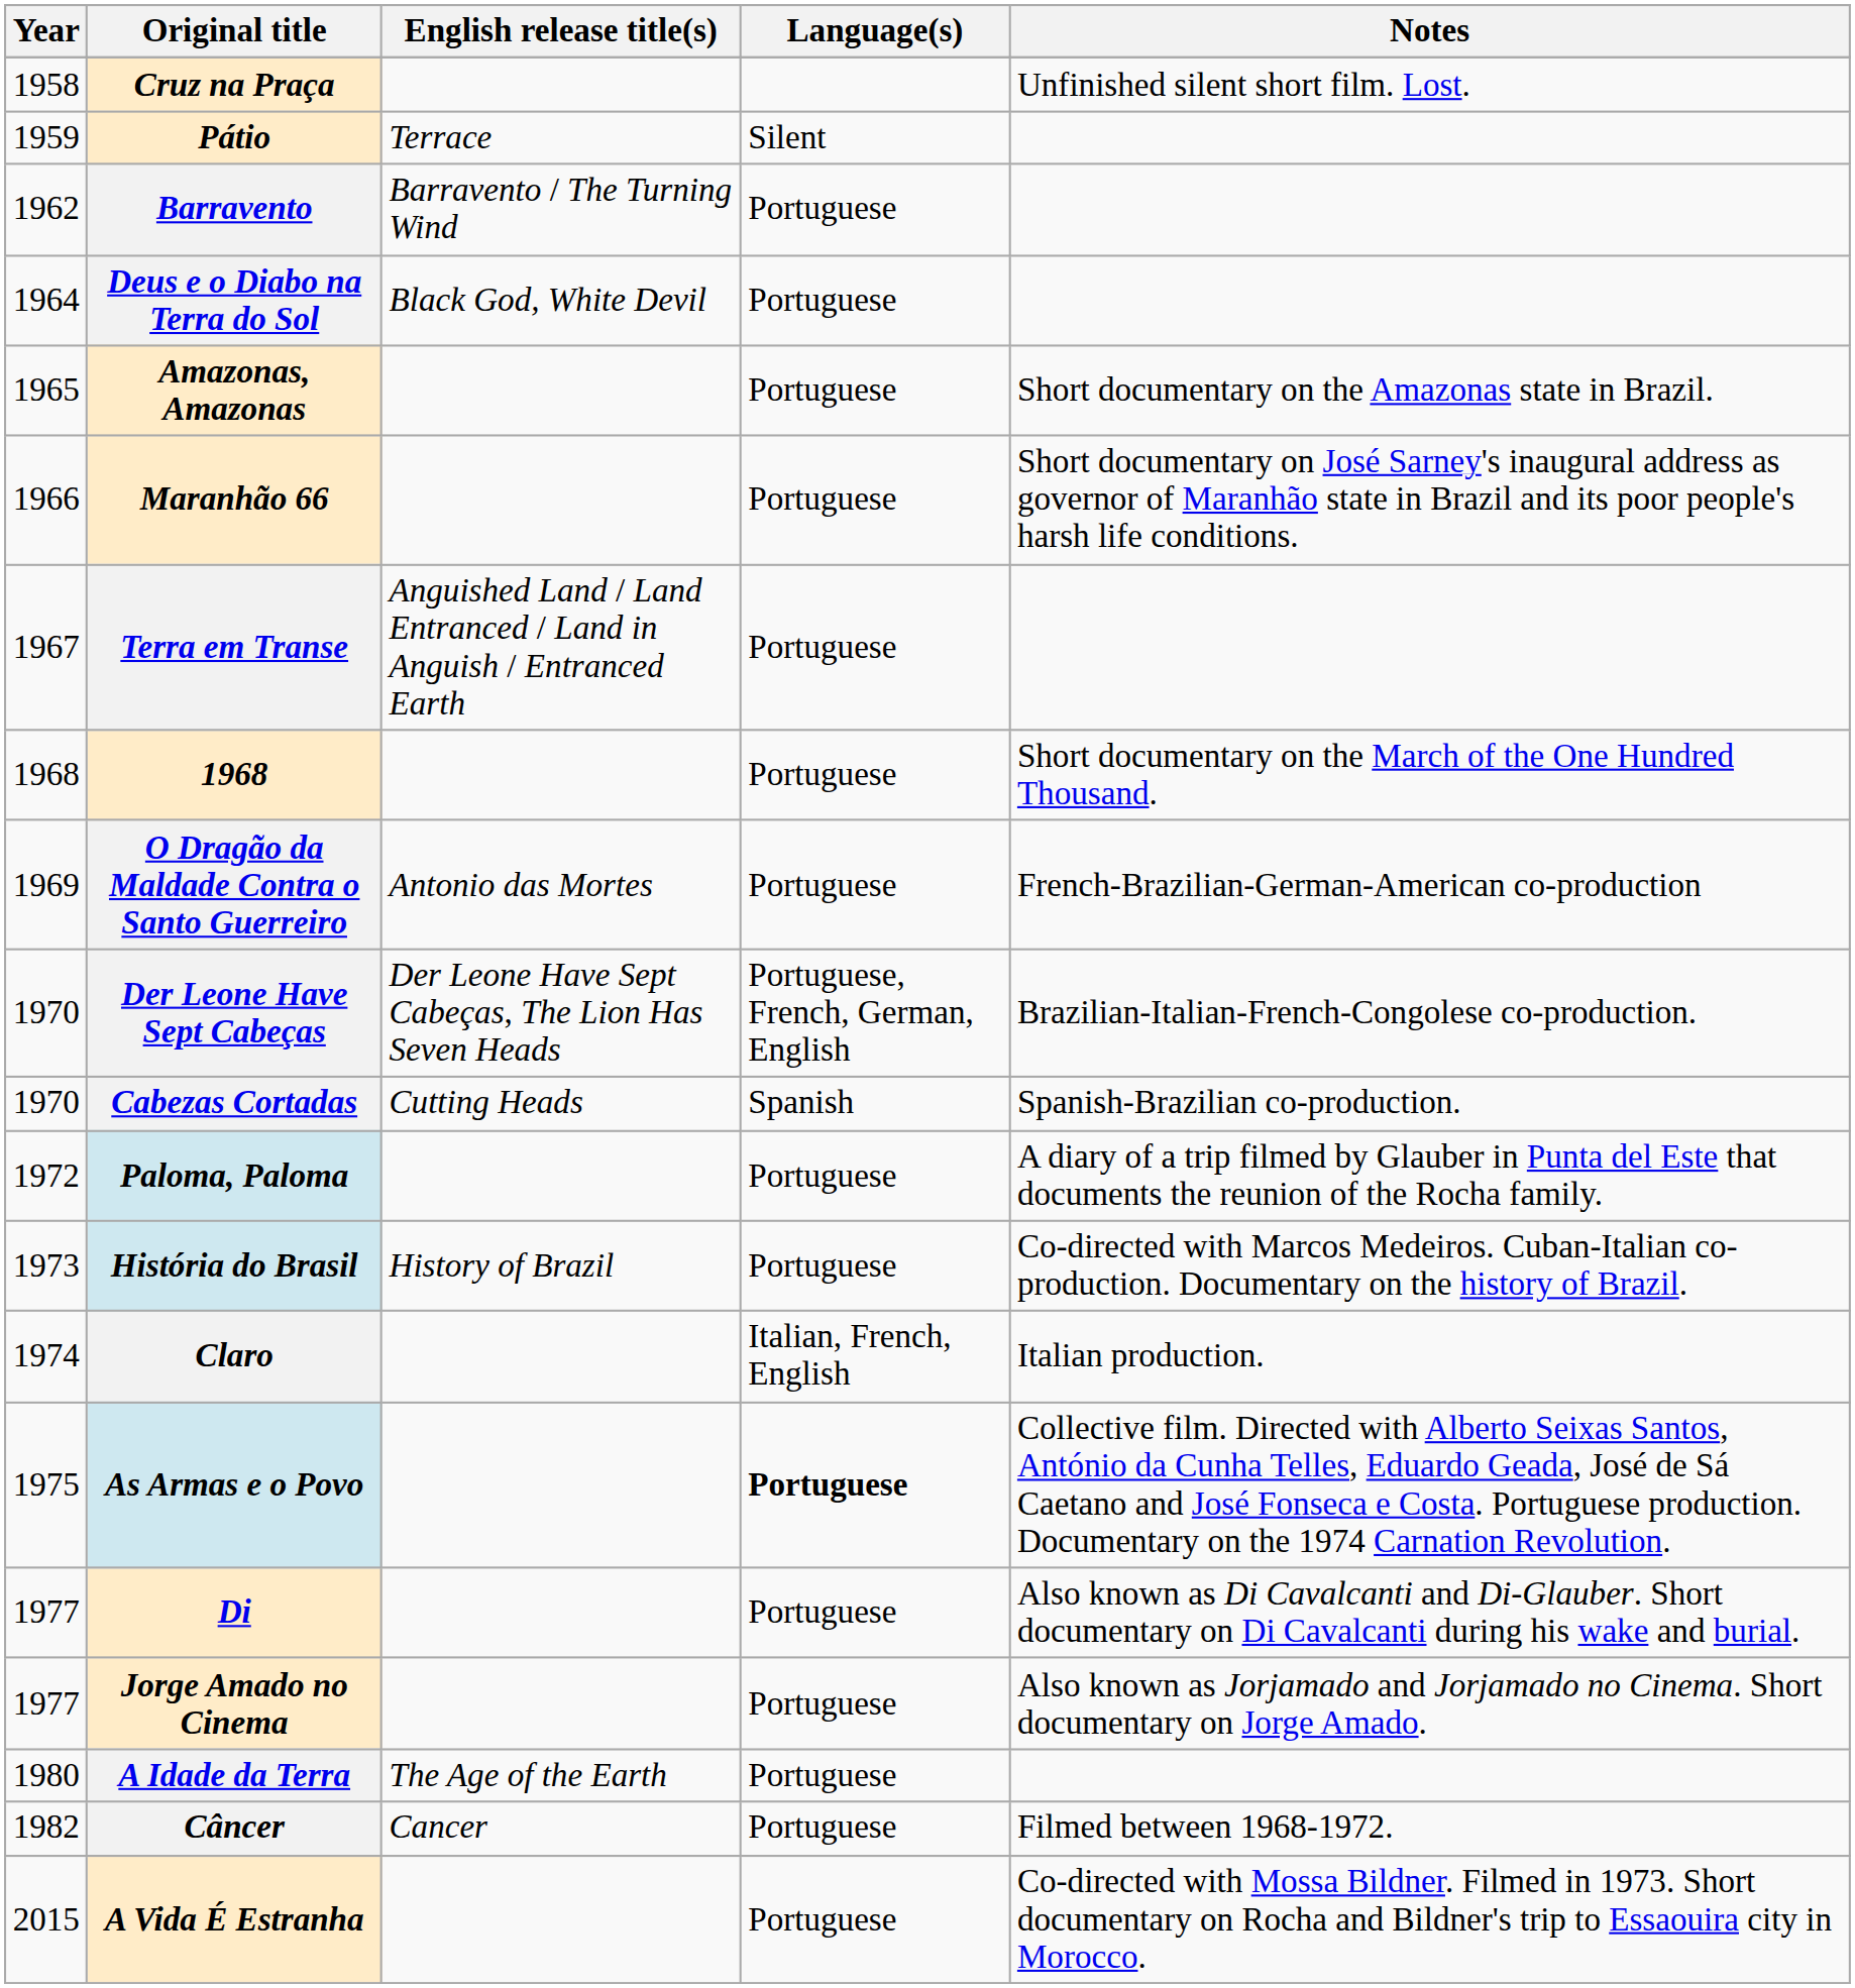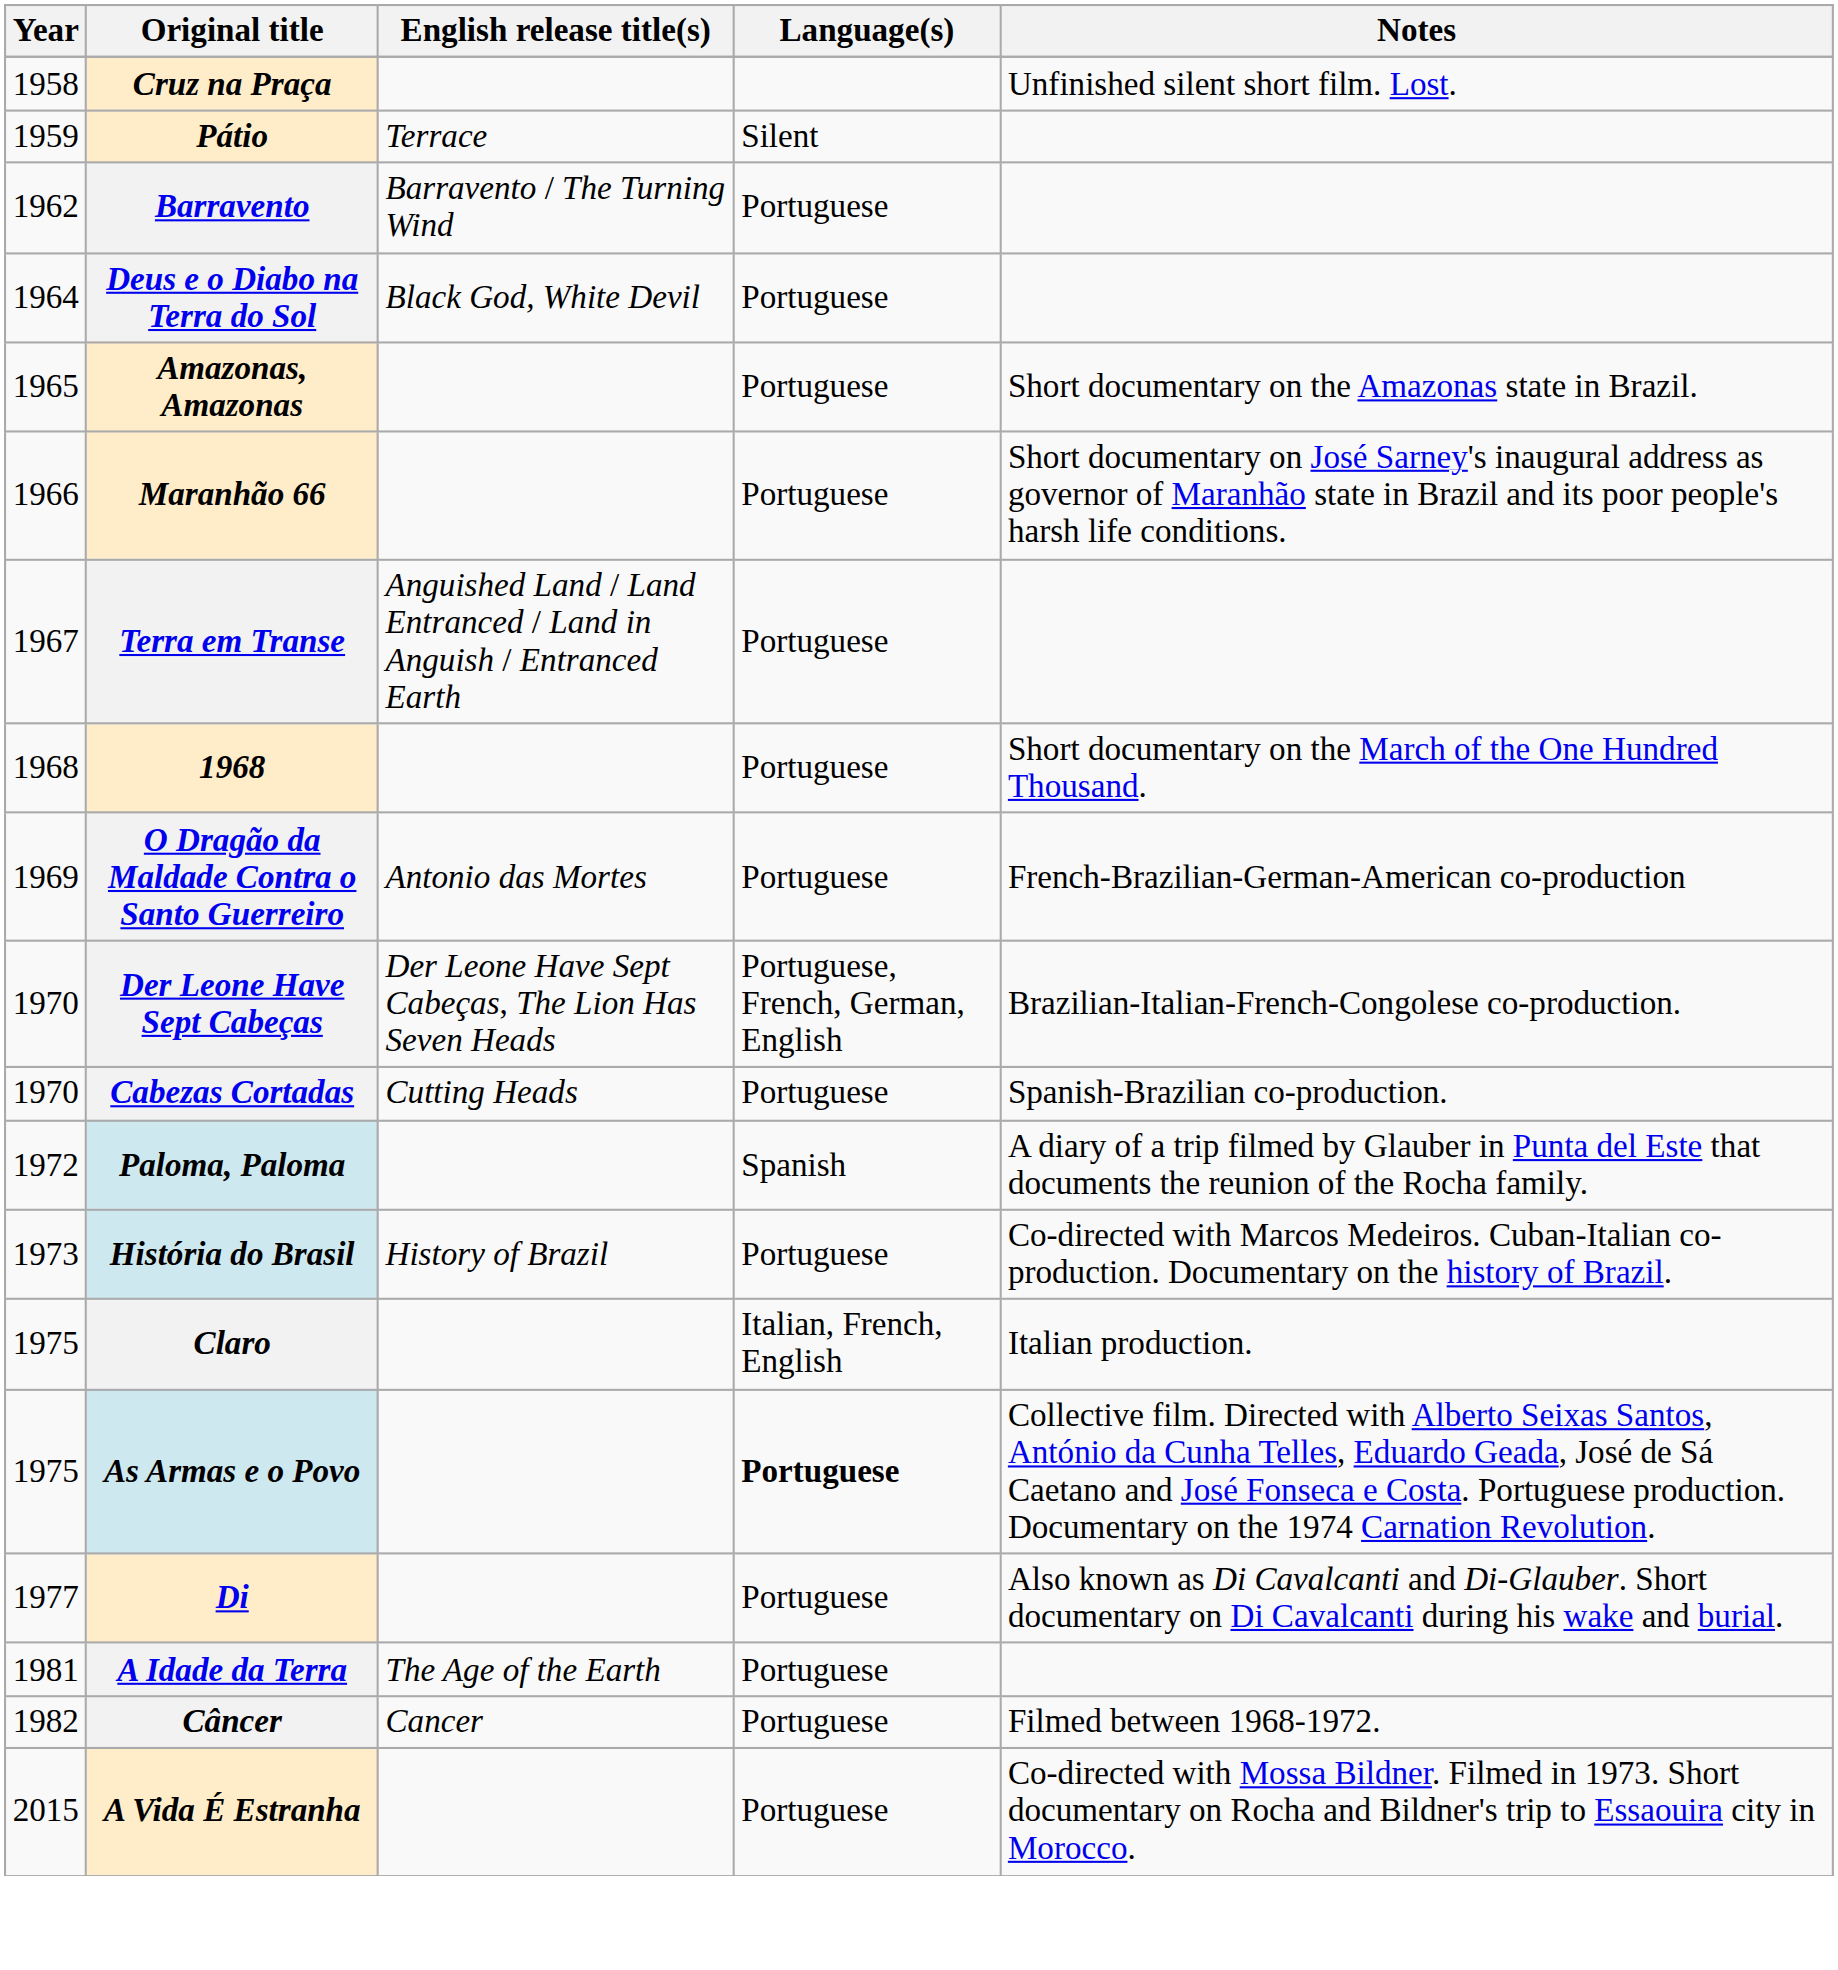Cabezas Cortadas | Language(s): Spanish -> Portuguese
Paloma, Paloma | Language(s): Portuguese -> Spanish
Claro | Year: 1974 -> 1975
- row: 1977 | Jorge Amado no Cinema | Portuguese | Also known as Jorjamado and Jorjamado no Cinema. Short documentary on Jorge Amado.
A Idade da Terra | Year: 1980 -> 1981
